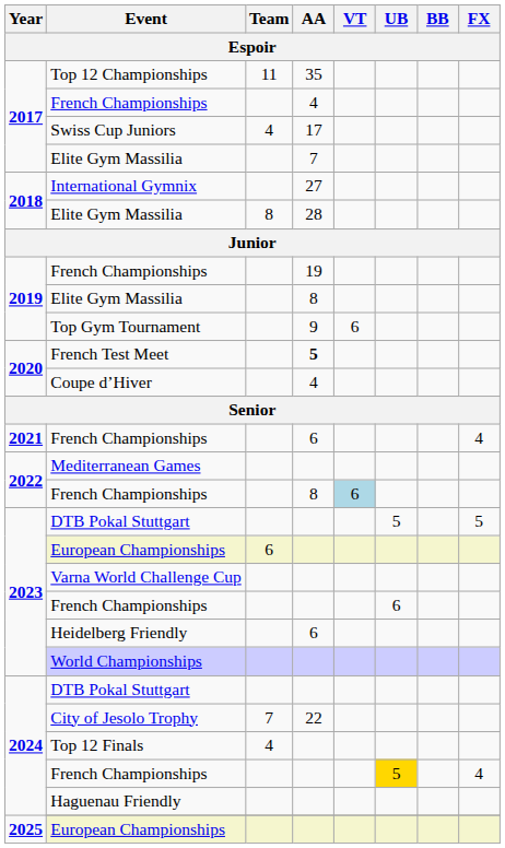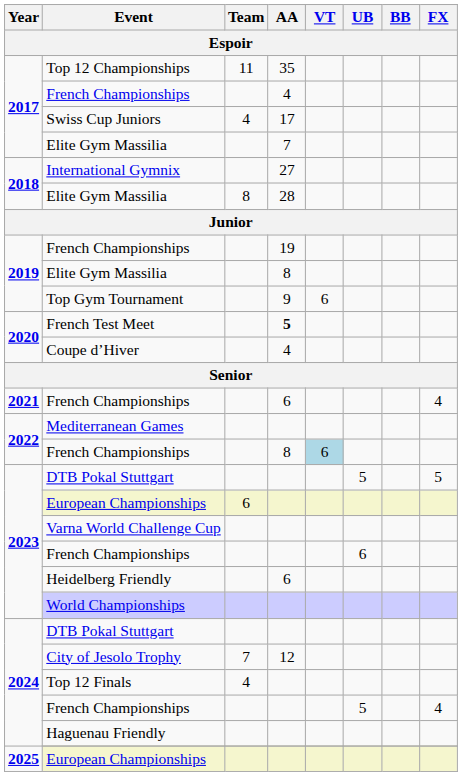City of Jesolo Trophy | AA: 22 -> 12
2024 / French Championships | UB: gold background -> no background
